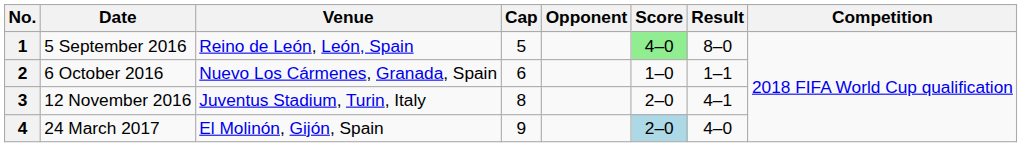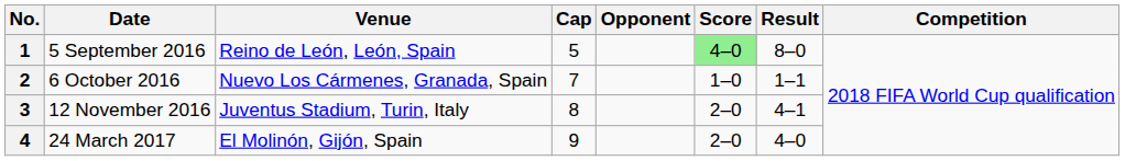2 | Cap: 6 -> 7
4 | Score: lightblue background -> no background
